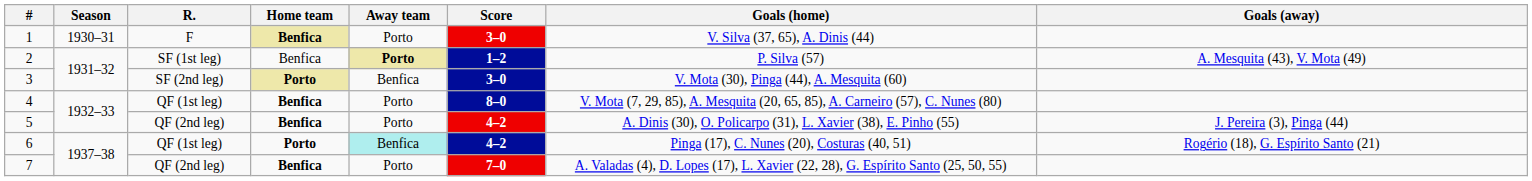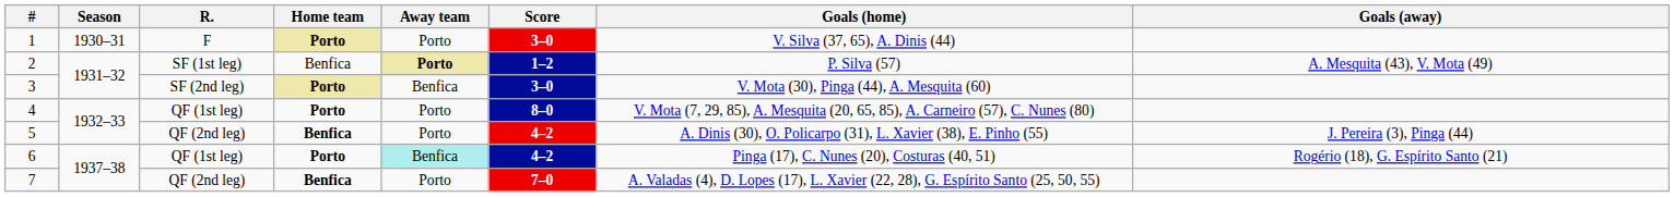1 | Home team: Benfica -> Porto
4 | Home team: Benfica -> Porto
